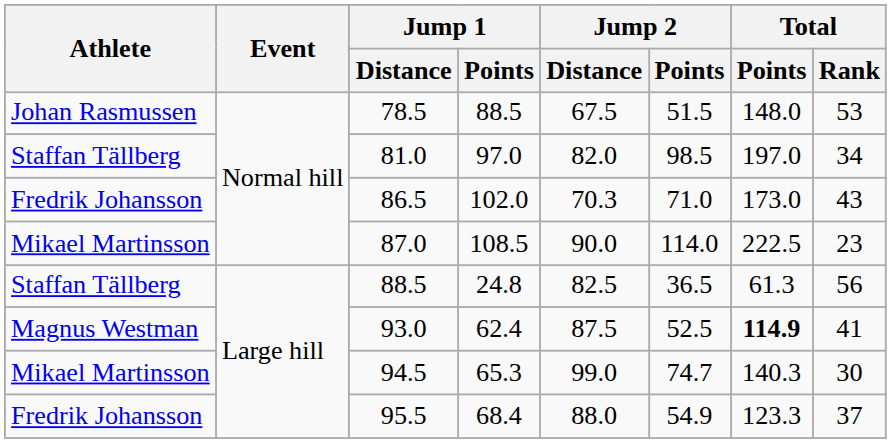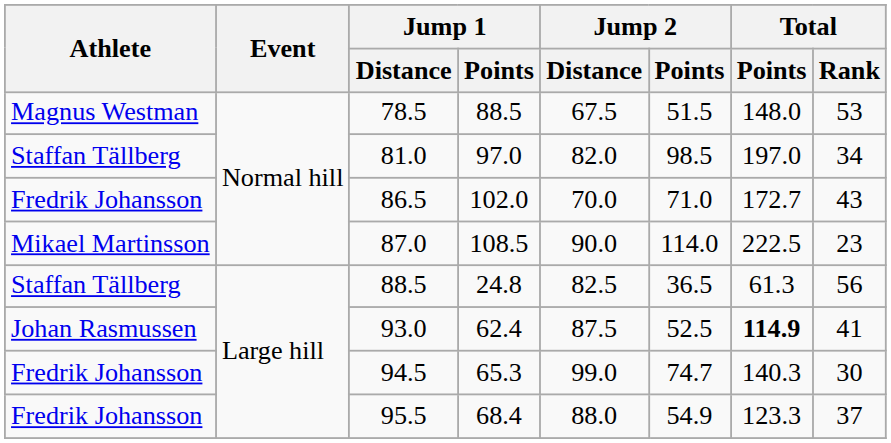78.5 | Athlete: Johan Rasmussen -> Magnus Westman
86.5 | Jump 2 / Distance: 70.3 -> 70.0
86.5 | Total / Points: 173.0 -> 172.7
93.0 | Athlete: Magnus Westman -> Johan Rasmussen
94.5 | Athlete: Mikael Martinsson -> Fredrik Johansson
